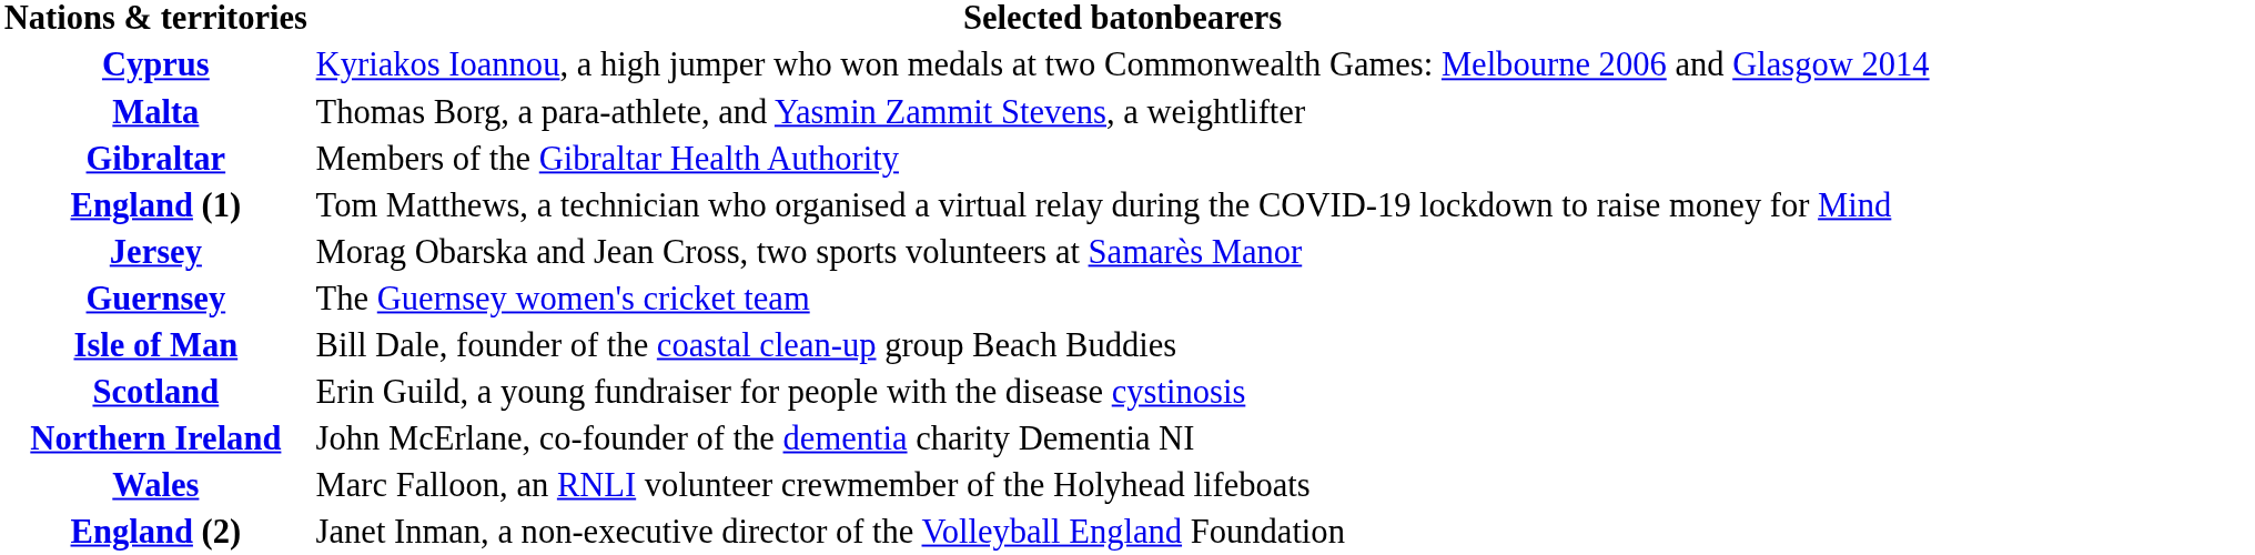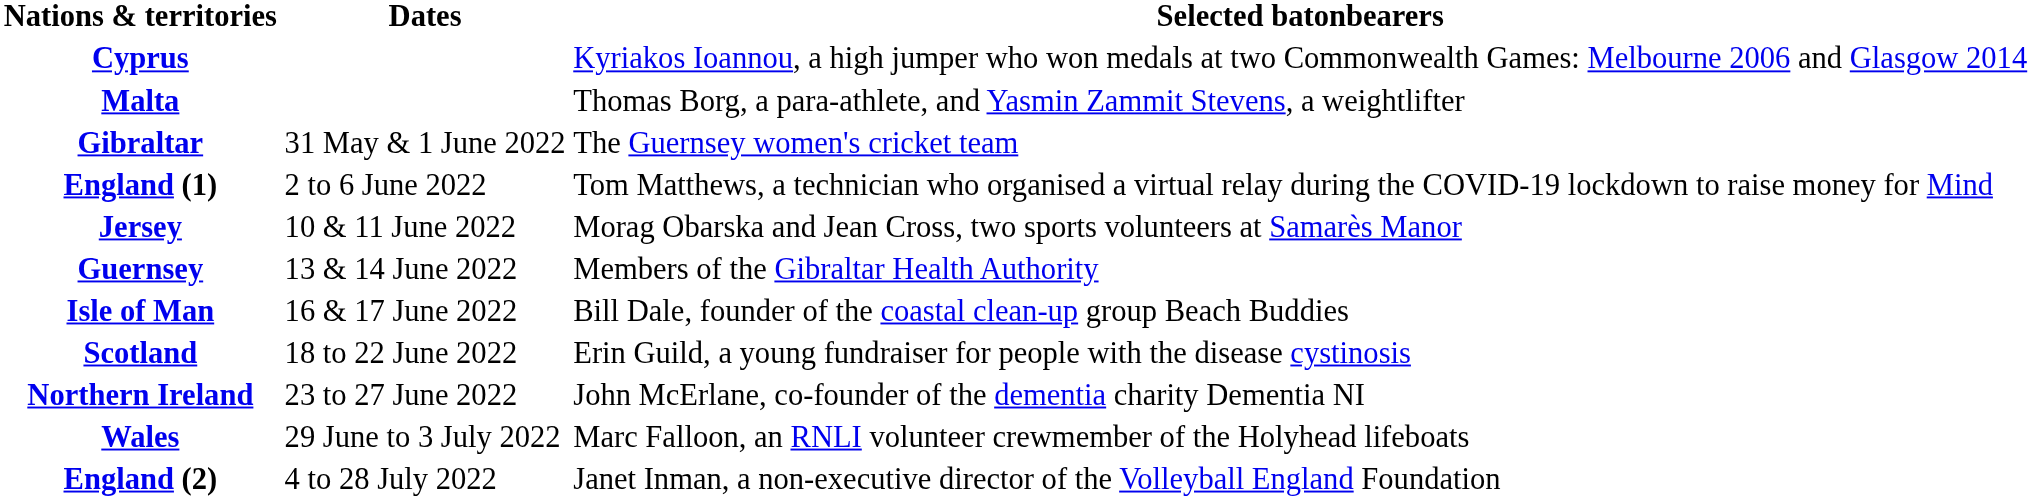+ column: Dates | 31 May & 1 June 2022 | 2 to 6 June 2022 | 10 & 11 June 2022 | 13 & 14 June 2022 | 16 & 17 June 2022 | 18 to 22 June 2022 | 23 to 27 June 2022 | 29 June to 3 July 2022 | 4 to 28 July 2022
Gibraltar | Selected batonbearers: Members of the Gibraltar Health Authority -> The Guernsey women's cricket team
Guernsey | Selected batonbearers: The Guernsey women's cricket team -> Members of the Gibraltar Health Authority
